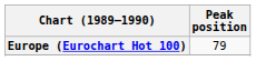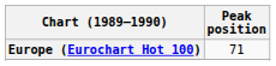Europe (Eurochart Hot 100) | Peak position: 79 -> 71
